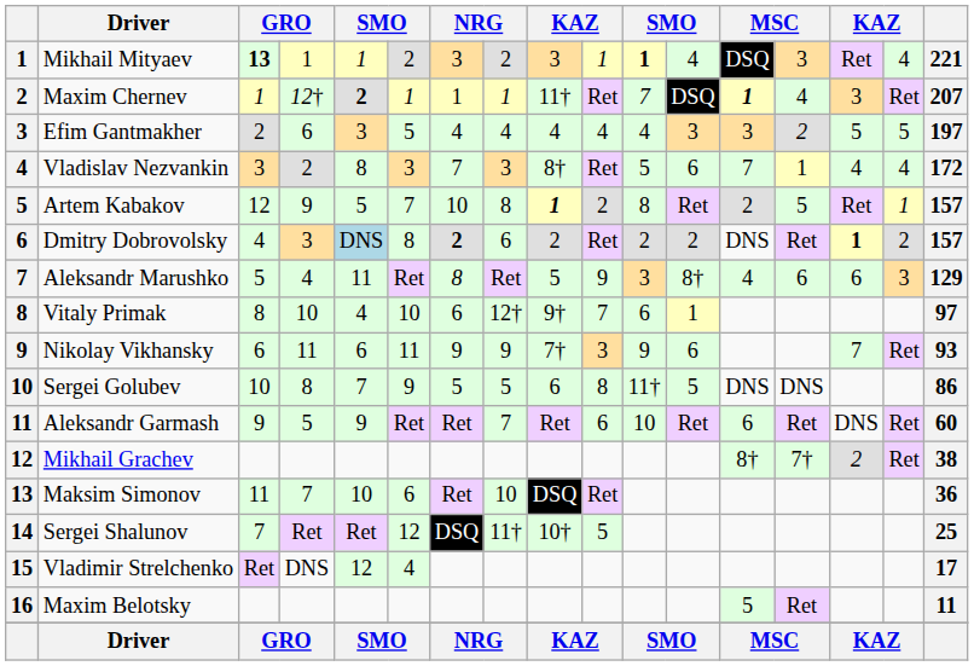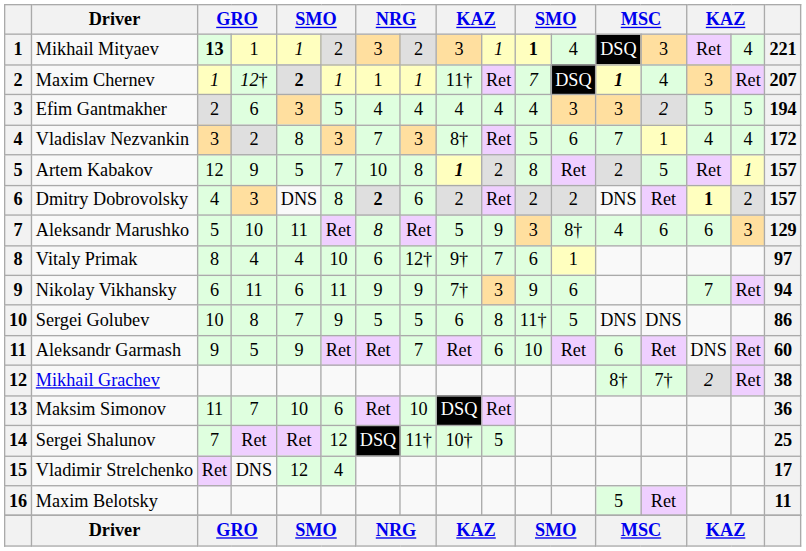Efim Gantmakher | column 17: 197 -> 194
Dmitry Dobrovolsky | column 5: lightblue background -> no background
Aleksandr Marushko | column 4: 4 -> 10
Vitaly Primak | column 4: 10 -> 4
Nikolay Vikhansky | column 17: 93 -> 94
